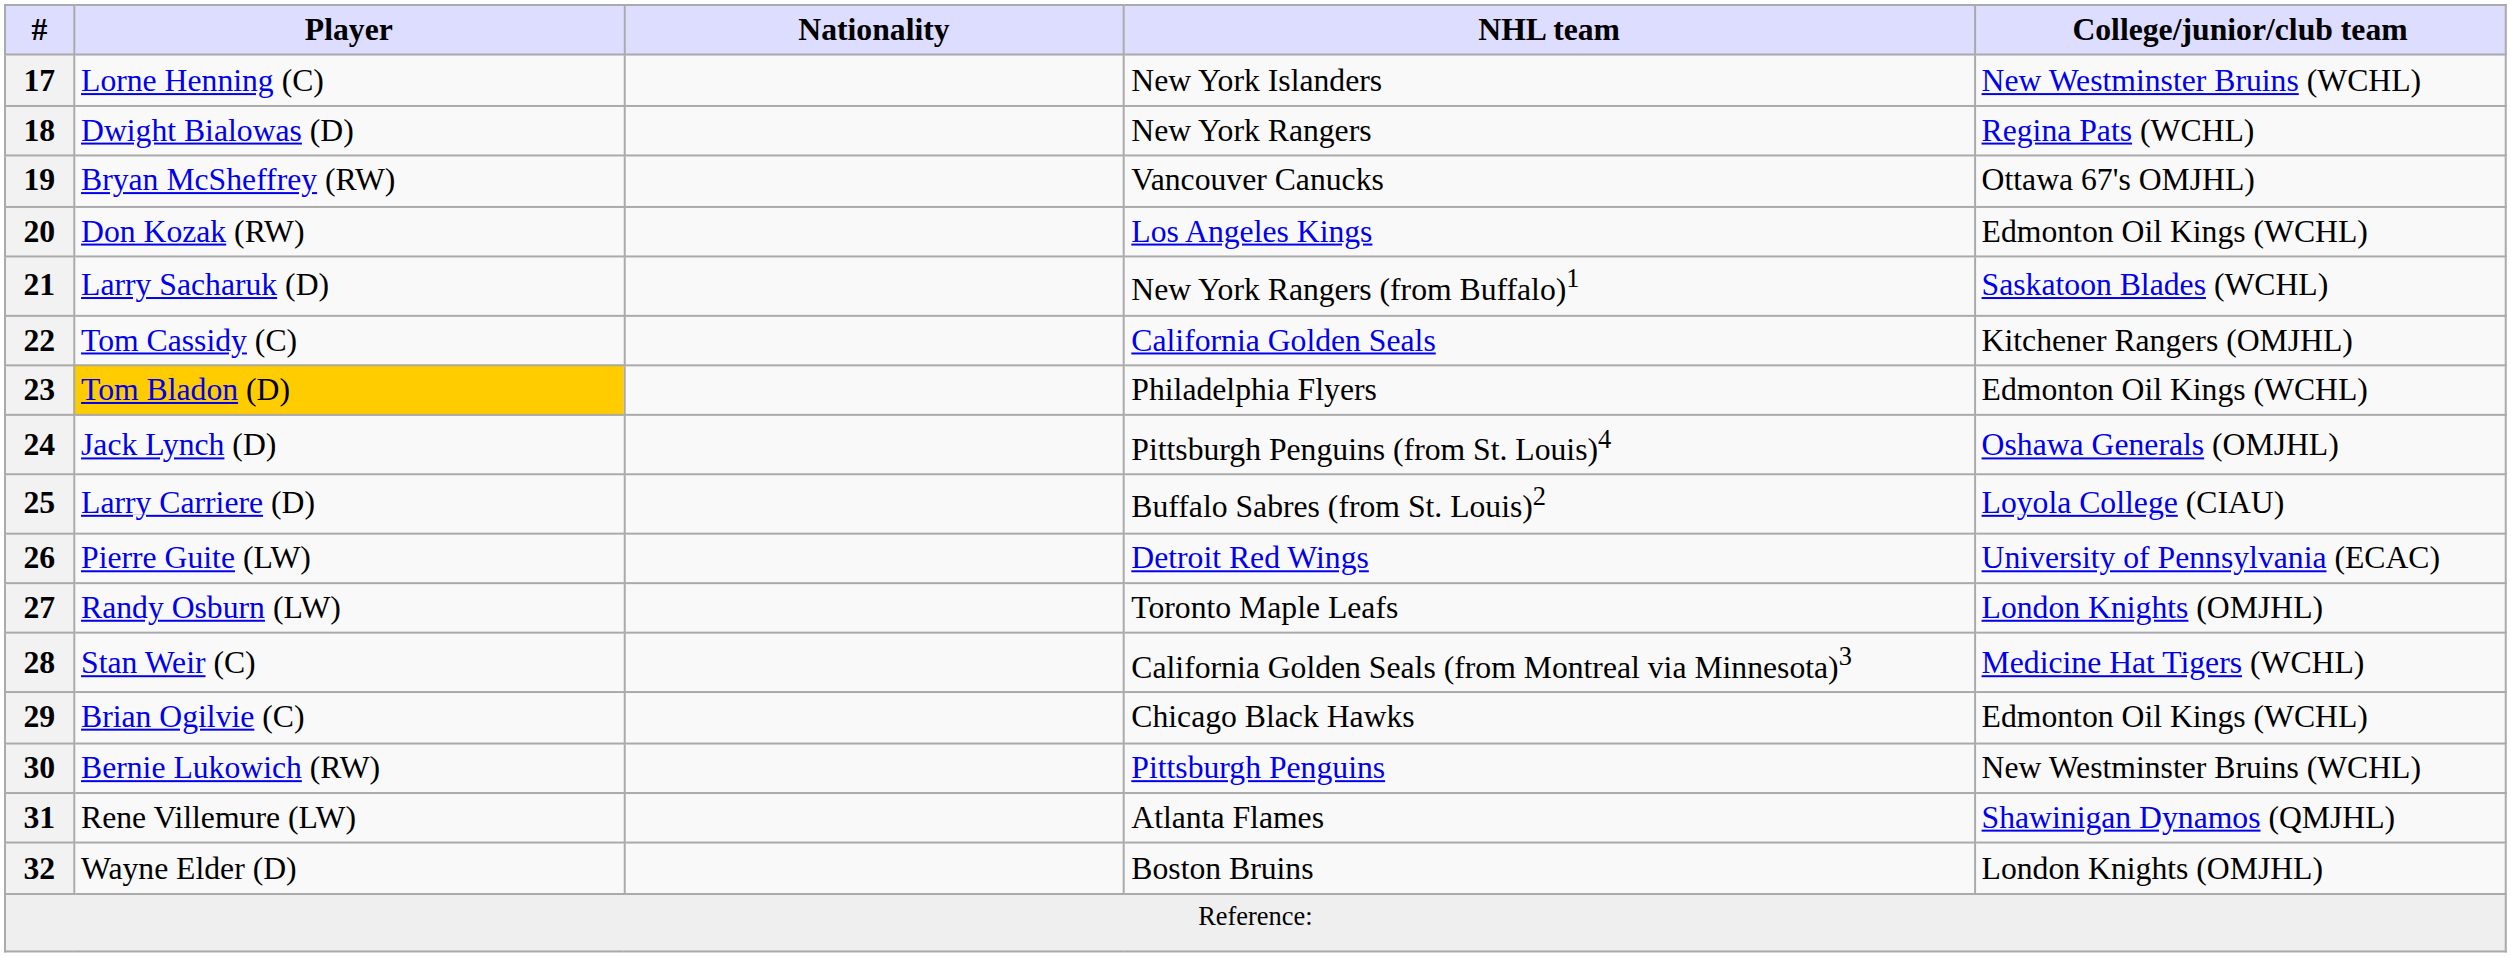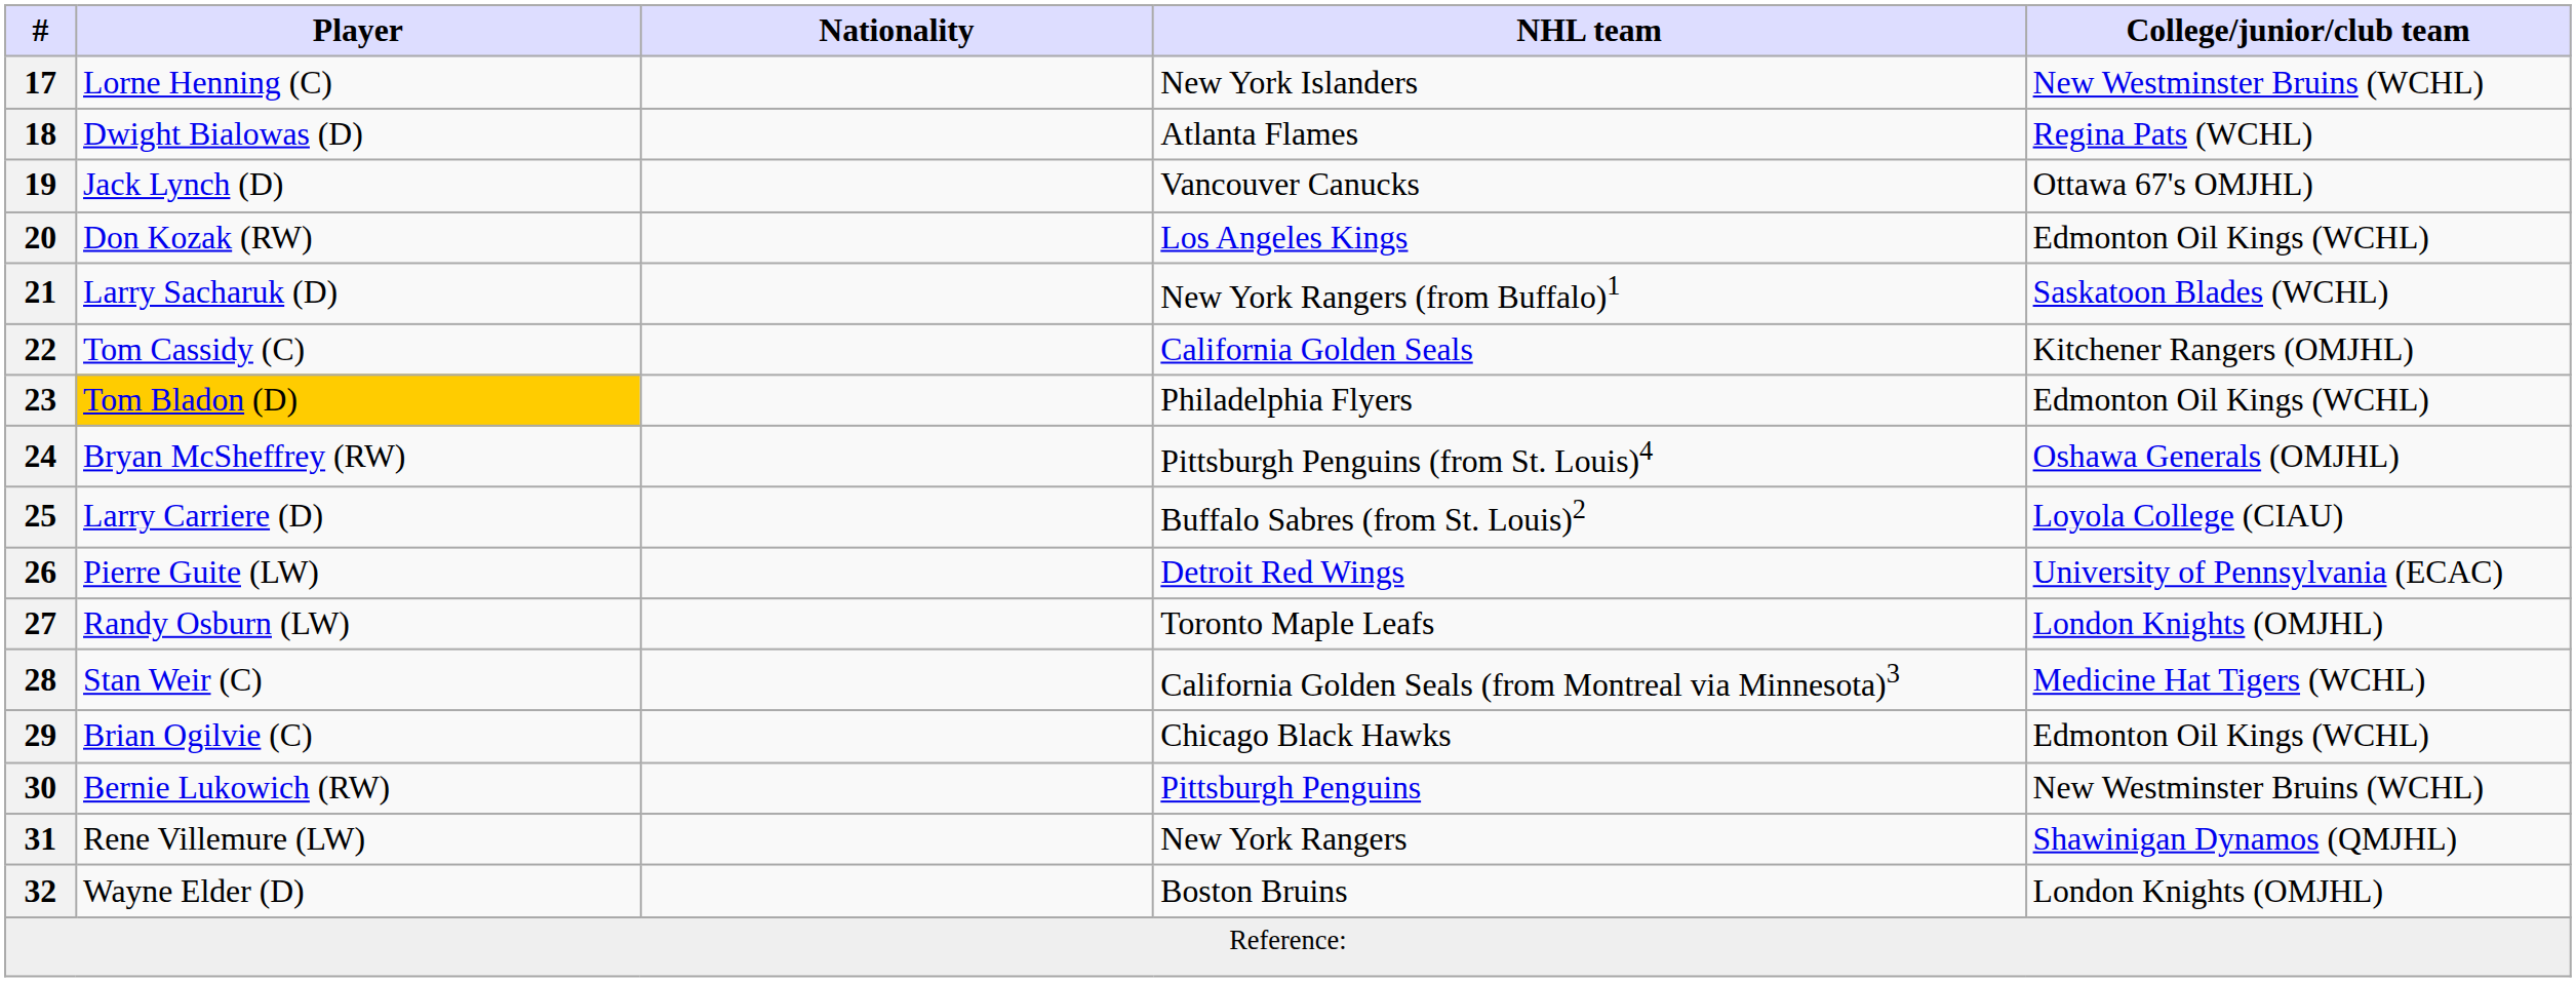18 | NHL team: New York Rangers -> Atlanta Flames
19 | Player: Bryan McSheffrey (RW) -> Jack Lynch (D)
24 | Player: Jack Lynch (D) -> Bryan McSheffrey (RW)
31 | NHL team: Atlanta Flames -> New York Rangers
